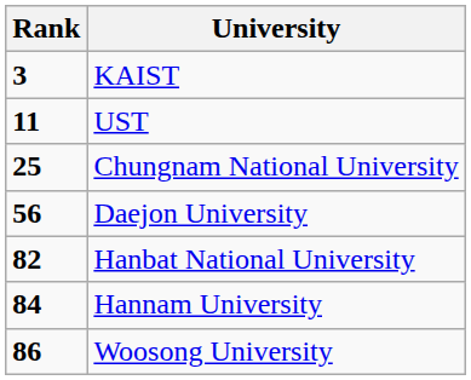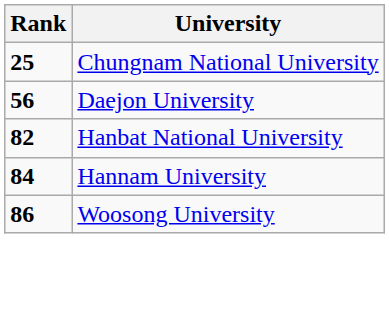- row: 3 | KAIST
- row: 11 | UST
